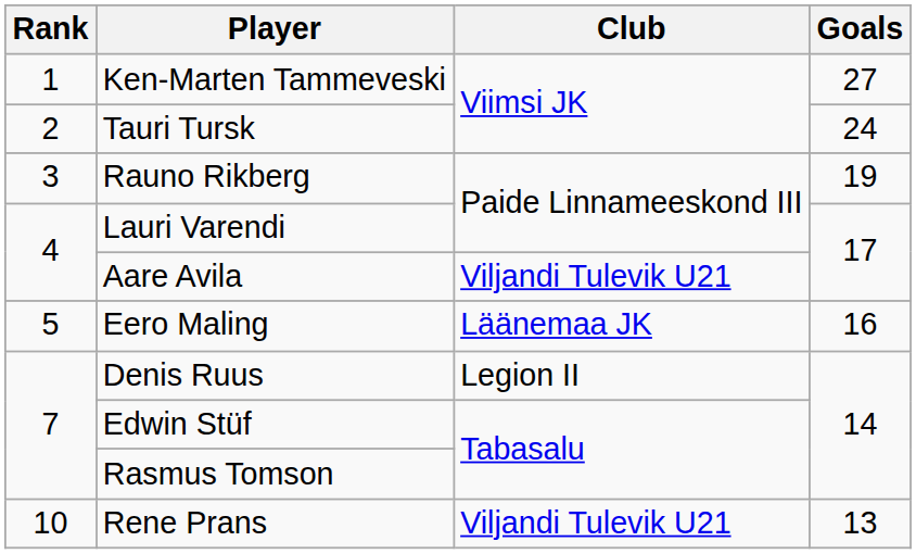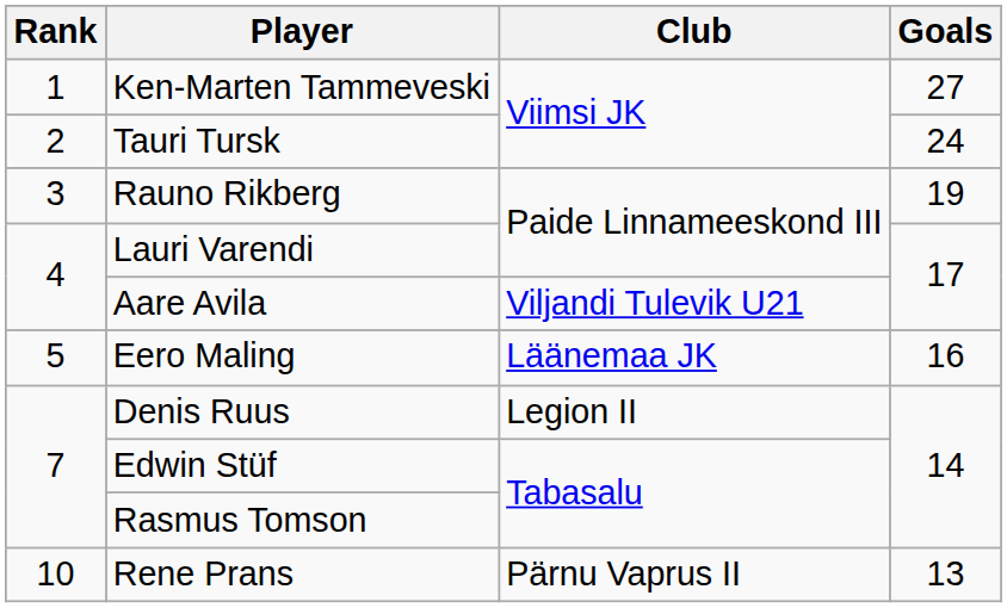Rene Prans | Club: Viljandi Tulevik U21 -> Pärnu Vaprus II
